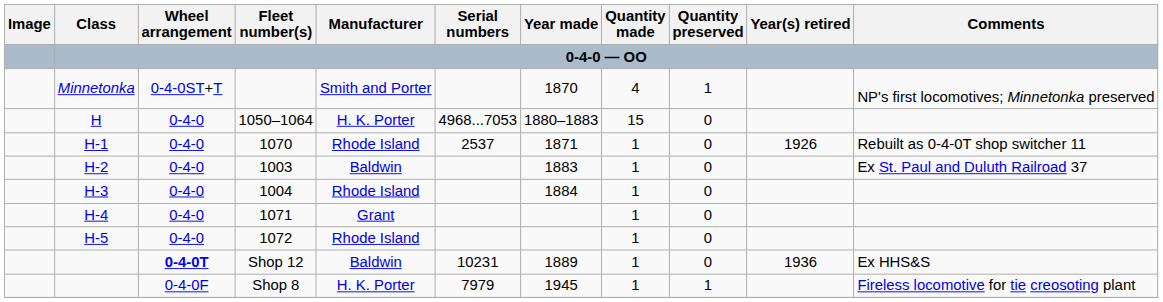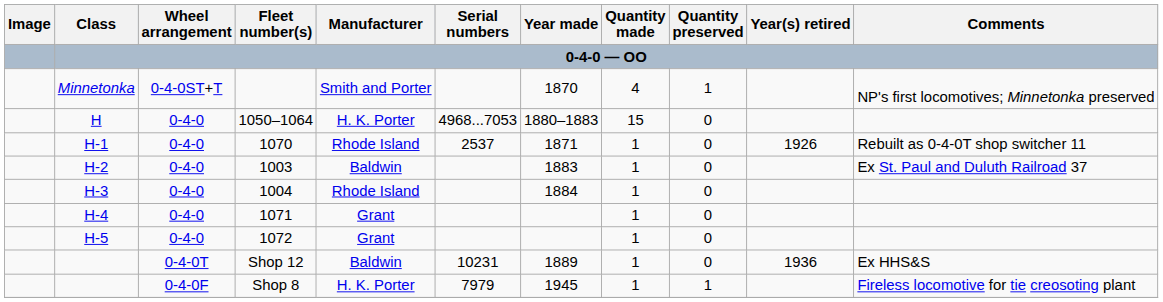1072 | Manufacturer: Rhode Island -> Grant
Shop 12 | Wheel arrangement: bold -> normal
